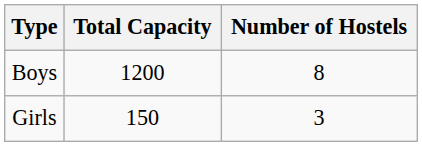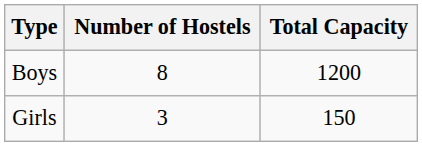columns swapped: Number of Hostels <-> Total Capacity
